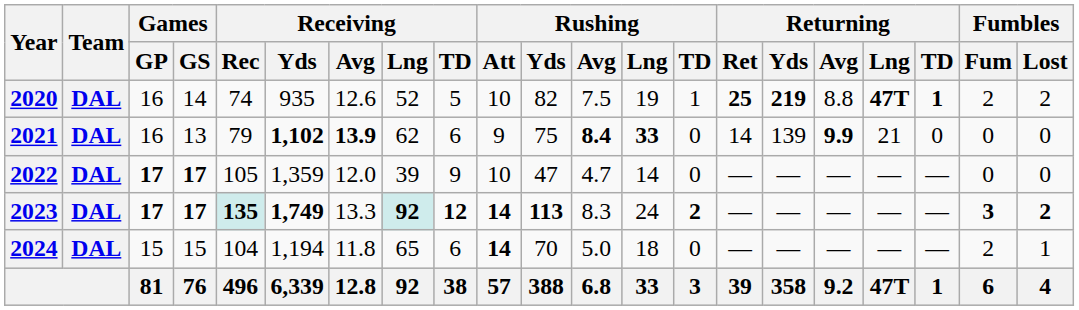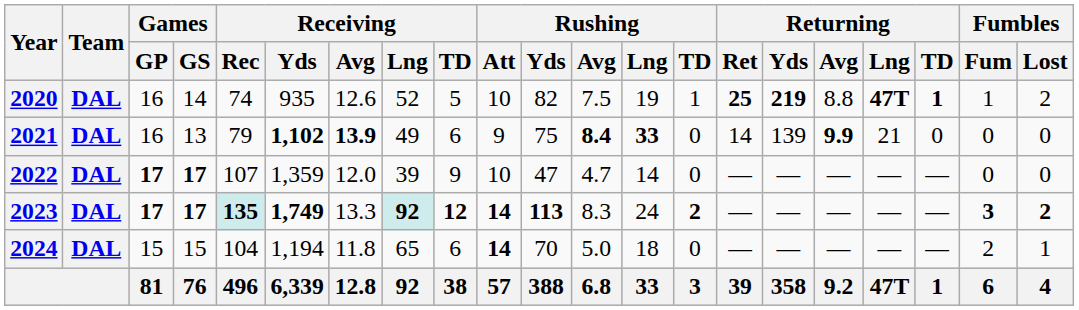2020 | Fumbles / Fum: 2 -> 1
2021 | Receiving / Lng: 62 -> 49
2022 | Receiving / Rec: 105 -> 107
